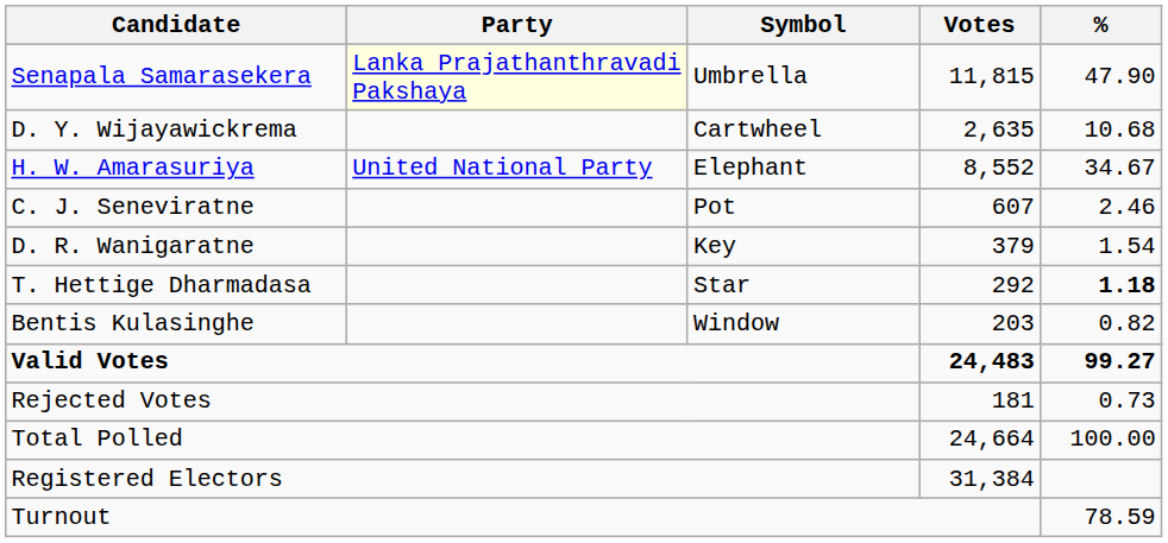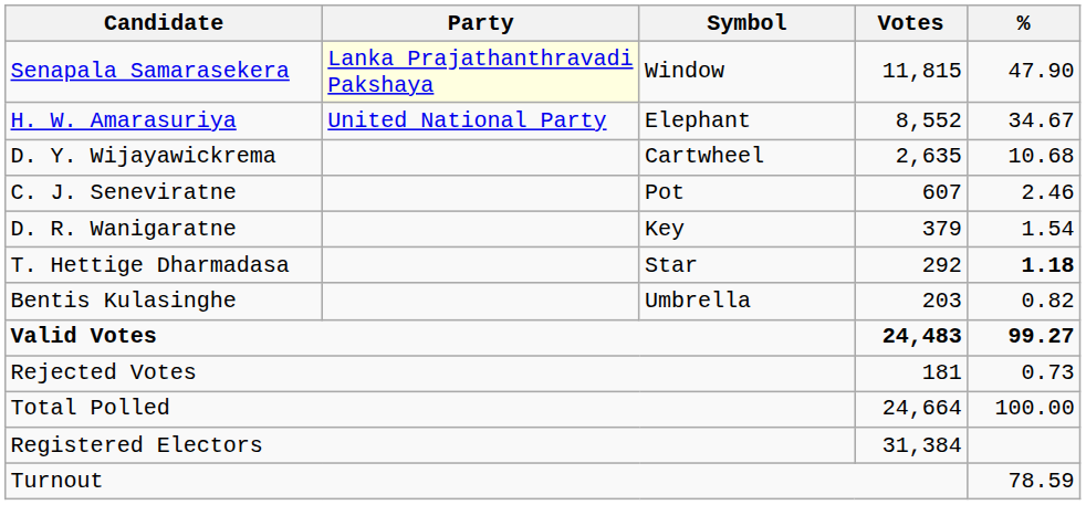Senapala Samarasekera | Symbol: Umbrella -> Window
rows swapped: H. W. Amarasuriya <-> D. Y. Wijayawickrema
Bentis Kulasinghe | Symbol: Window -> Umbrella
